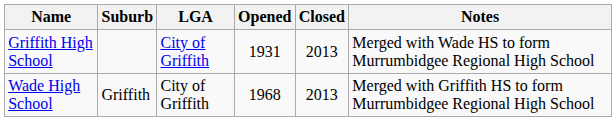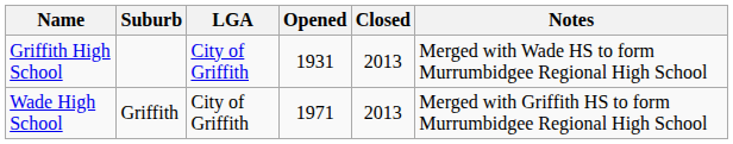Wade High School | Opened: 1968 -> 1971
